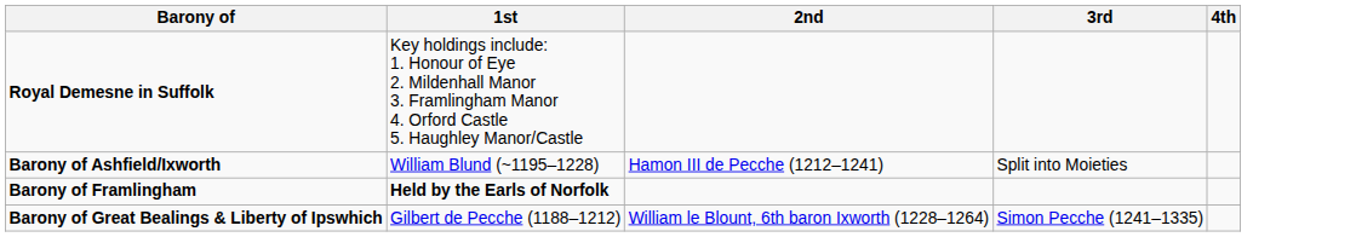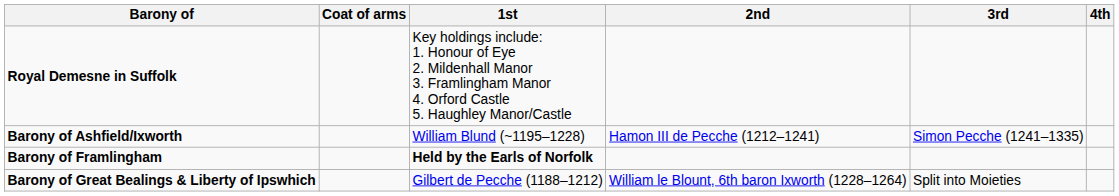+ column: Coat of arms
Barony of Ashfield/Ixworth | 3rd: Split into Moieties -> Simon Pecche (1241–1335)
Barony of Great Bealings & Liberty of Ipswhich | 3rd: Simon Pecche (1241–1335) -> Split into Moieties
